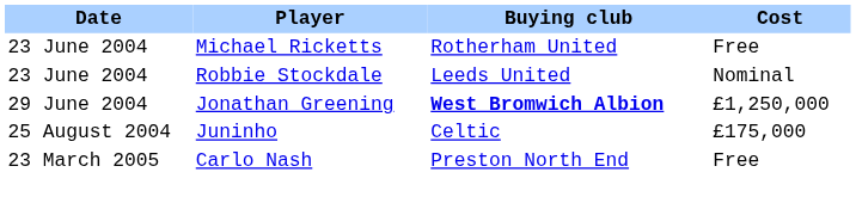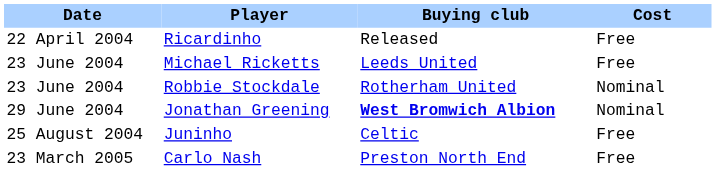+ row: 22 April 2004 | Ricardinho | Released | Free
Michael Ricketts | Buying club: Rotherham United -> Leeds United
Robbie Stockdale | Buying club: Leeds United -> Rotherham United
Jonathan Greening | Cost: £1,250,000 -> Nominal
Juninho | Cost: £175,000 -> Free
